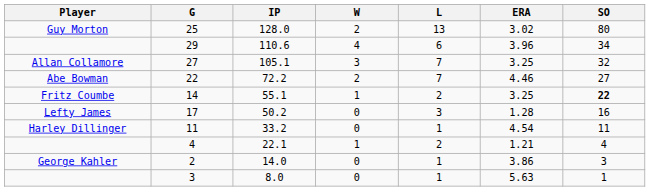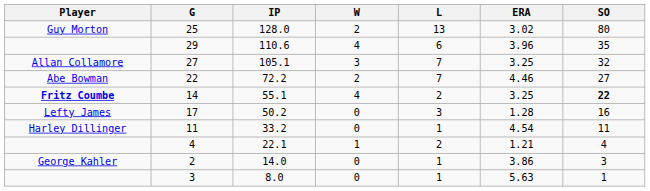29 | SO: 34 -> 35
14 | Player: normal -> bold
14 | W: 1 -> 4
